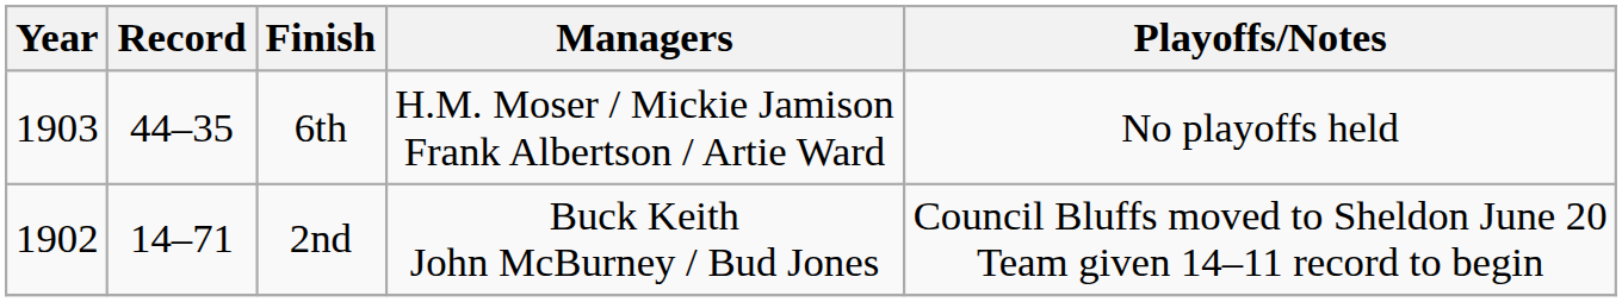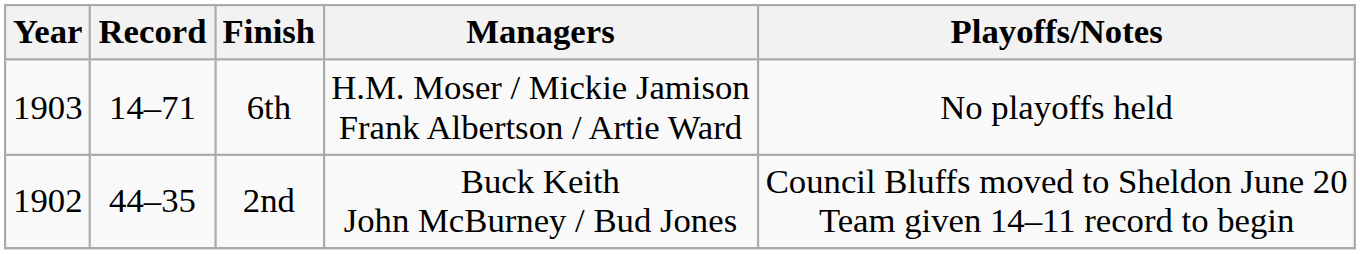6th | Record: 44–35 -> 14–71
2nd | Record: 14–71 -> 44–35
